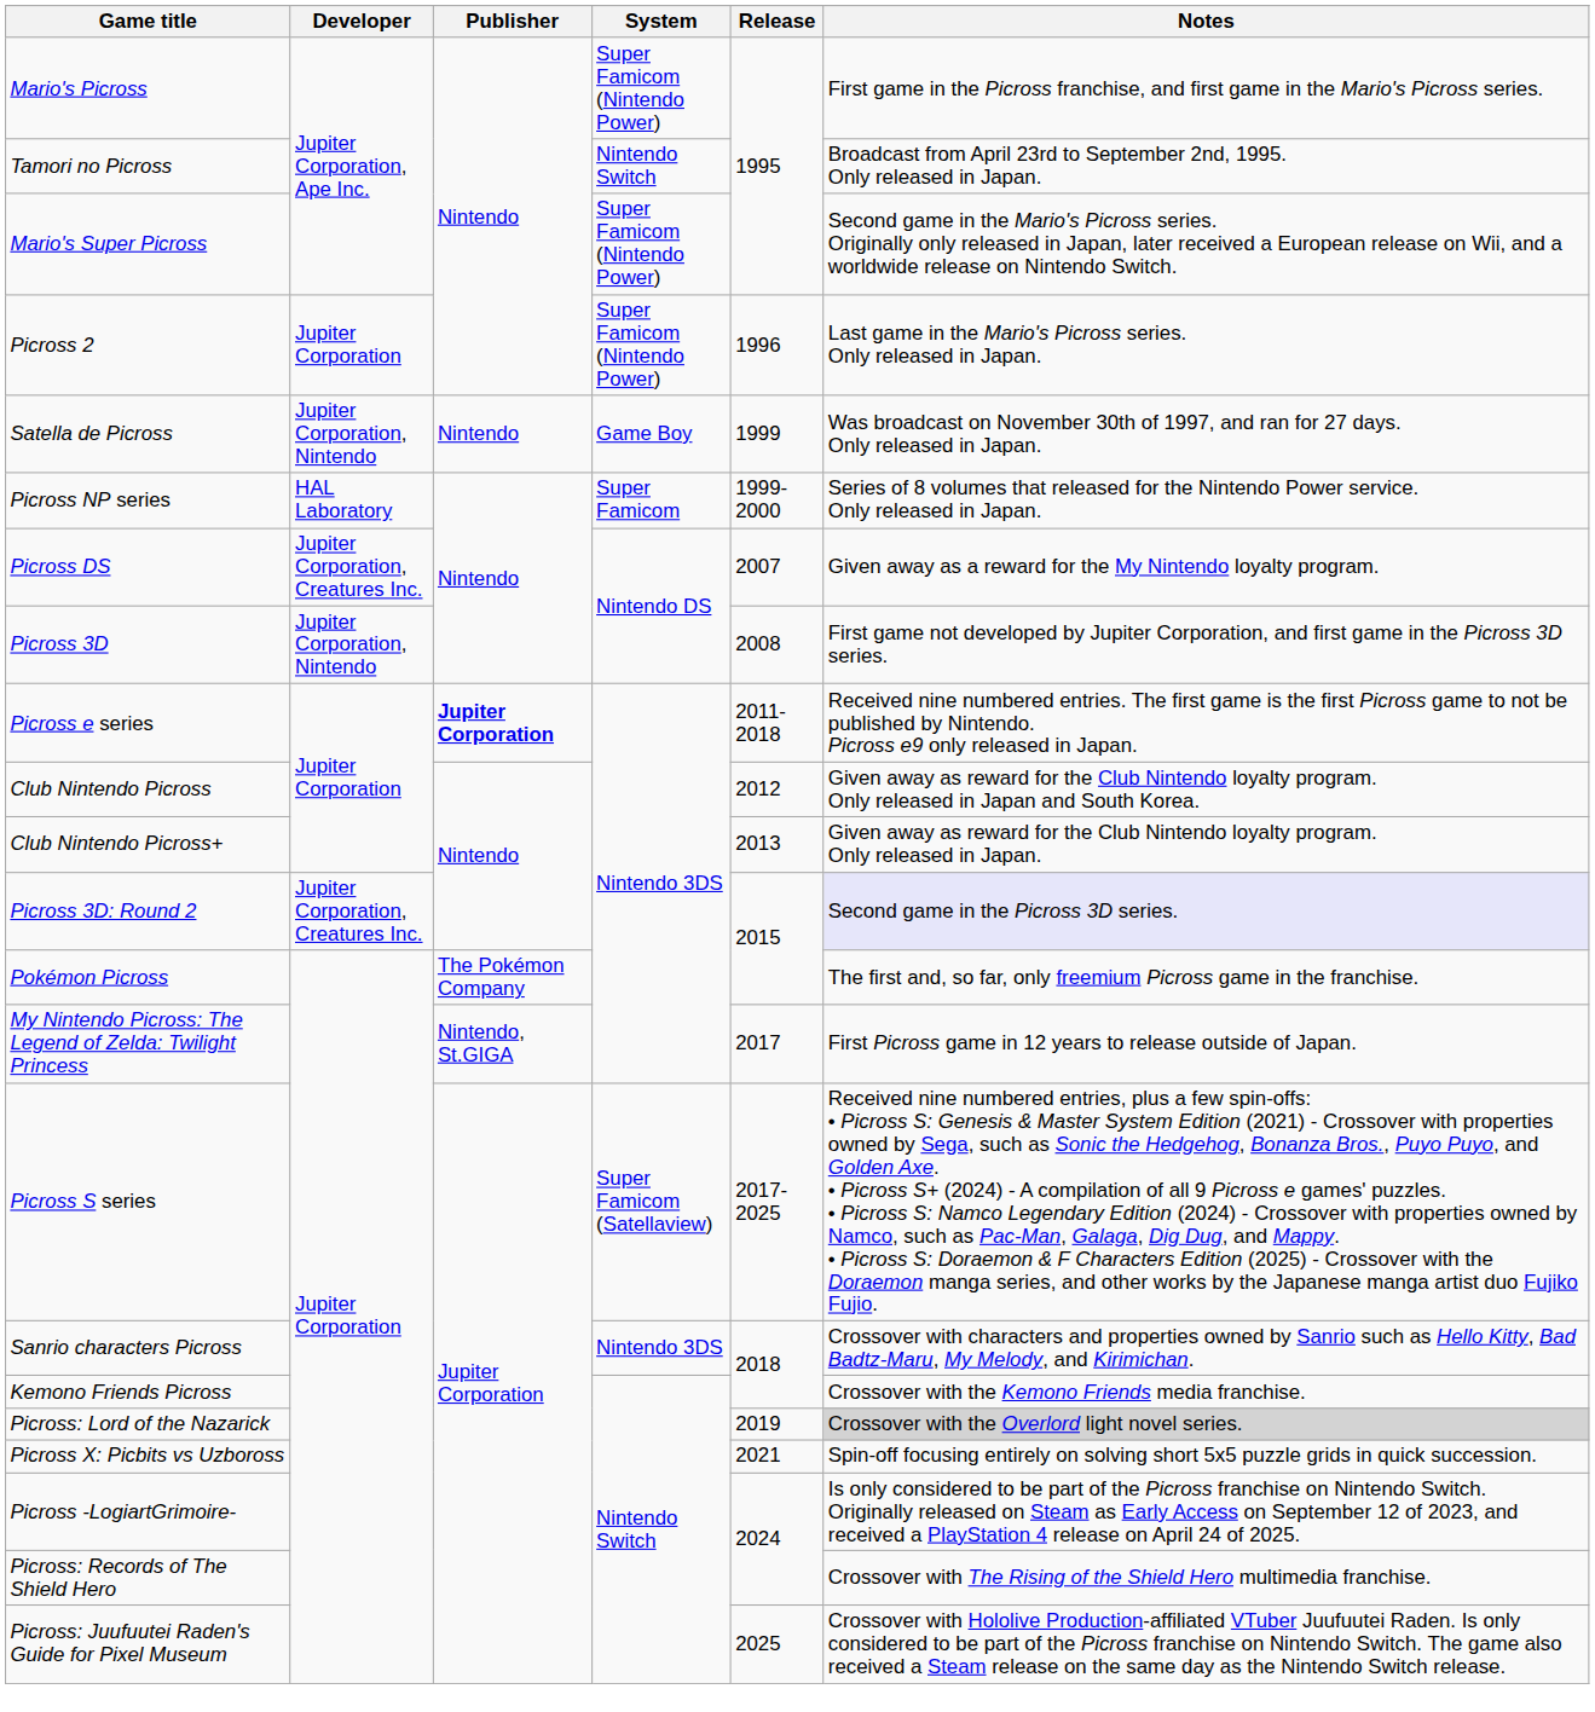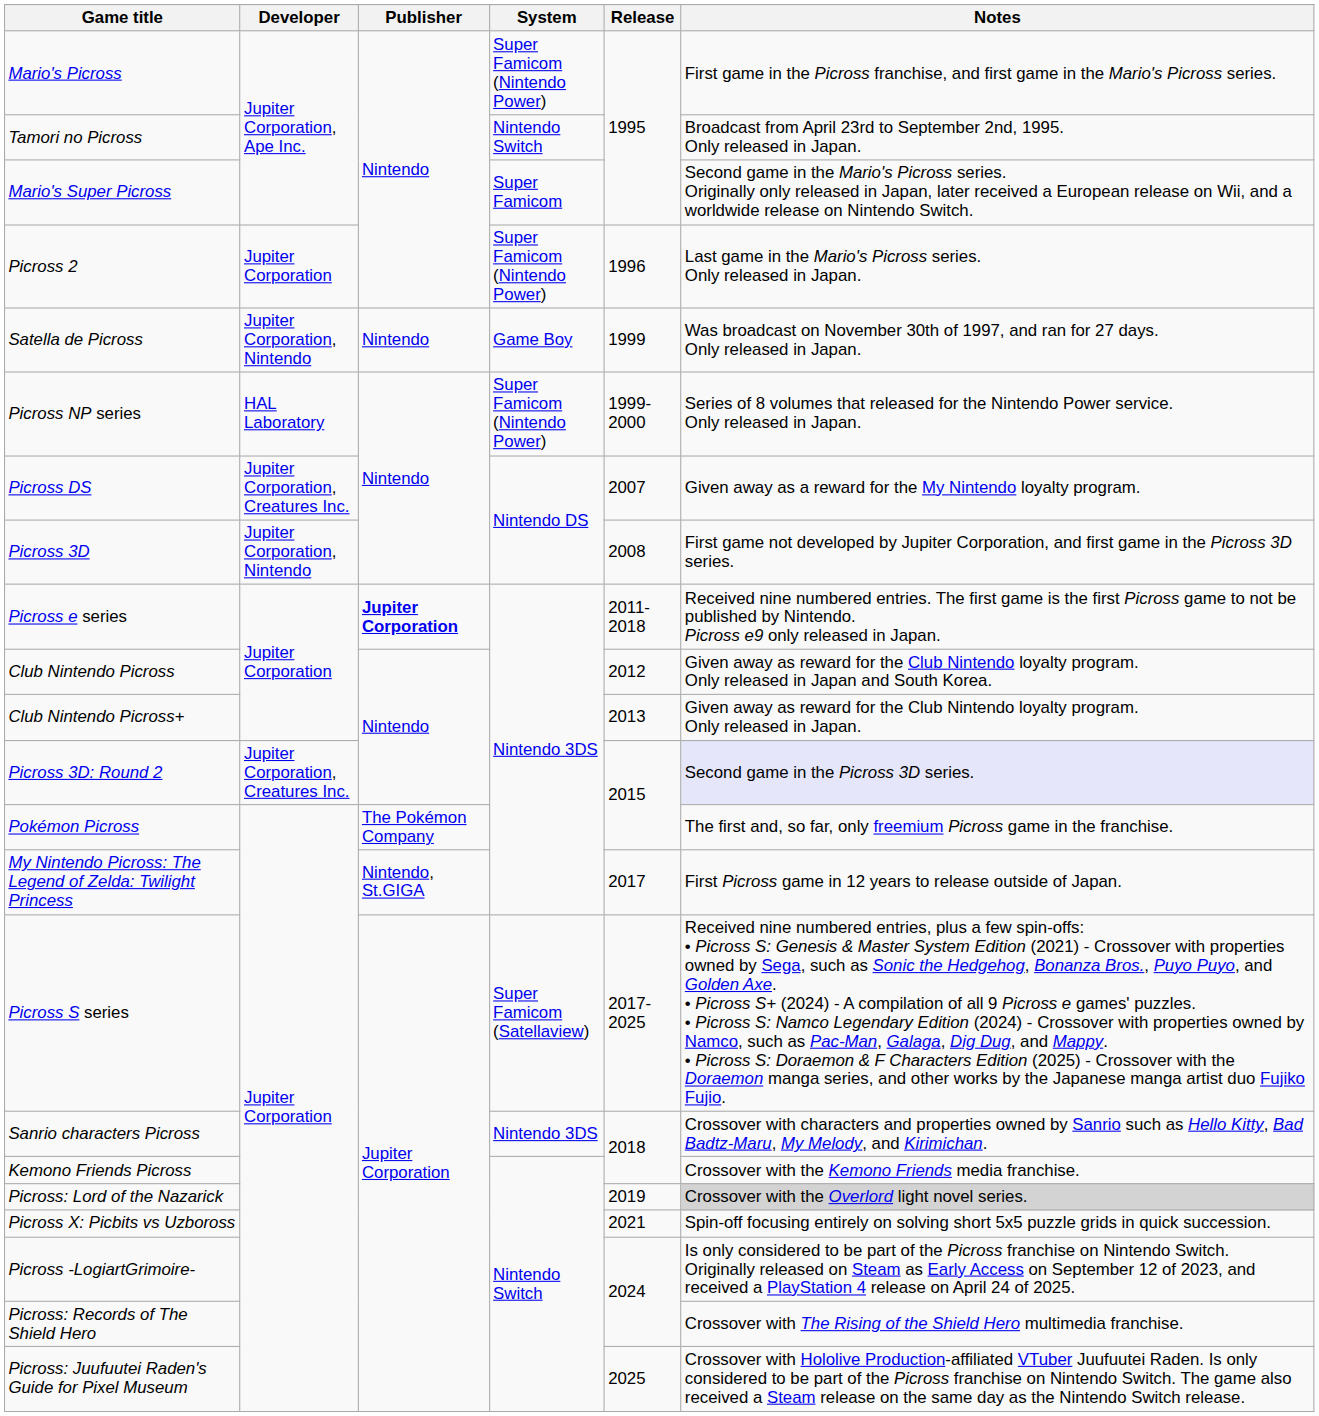Mario's Super Picross | System: Super Famicom (Nintendo Power) -> Super Famicom
Picross NP series | System: Super Famicom -> Super Famicom (Nintendo Power)
